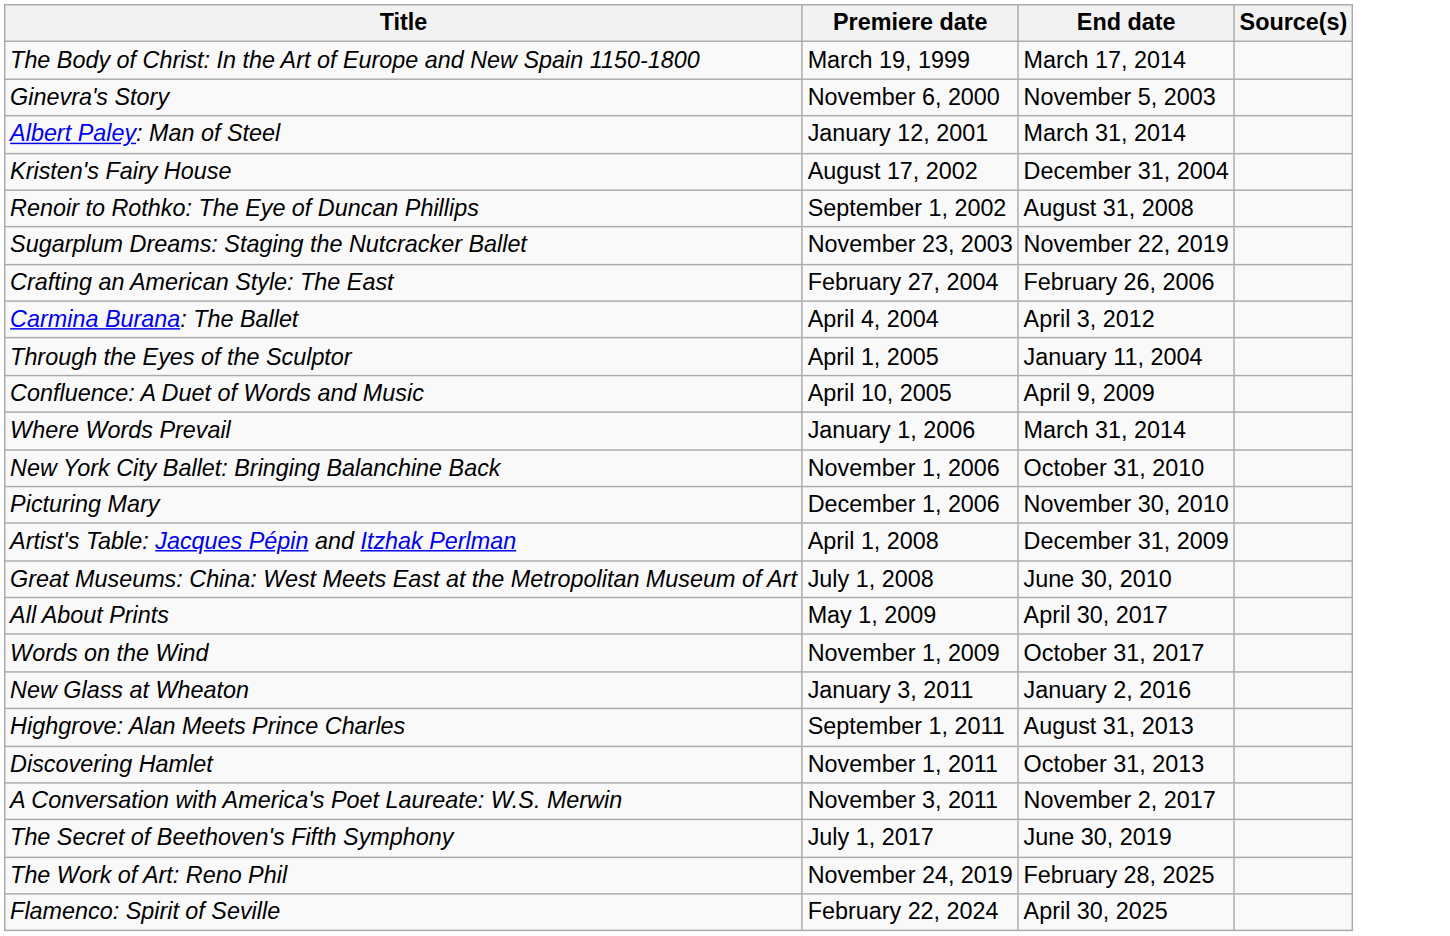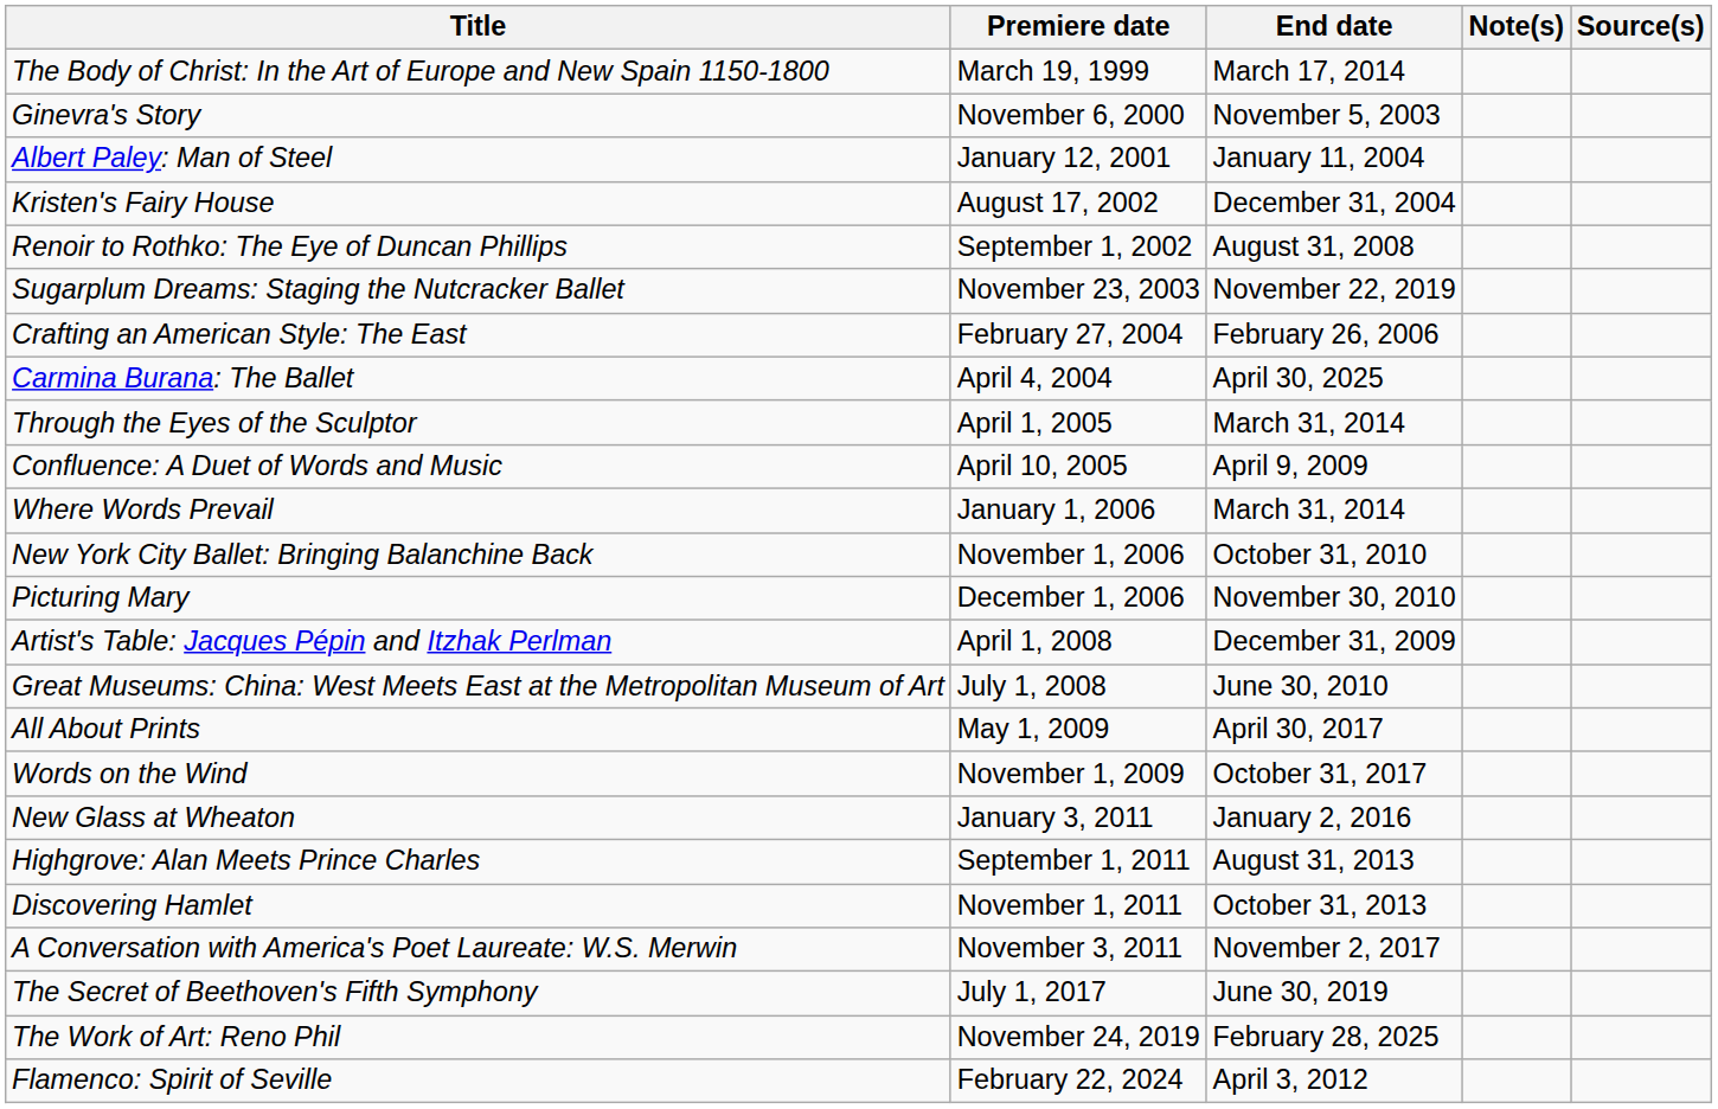+ column: Note(s)
Albert Paley: Man of Steel | End date: March 31, 2014 -> January 11, 2004
Carmina Burana: The Ballet | End date: April 3, 2012 -> April 30, 2025
Through the Eyes of the Sculptor | End date: January 11, 2004 -> March 31, 2014
Flamenco: Spirit of Seville | End date: April 30, 2025 -> April 3, 2012
